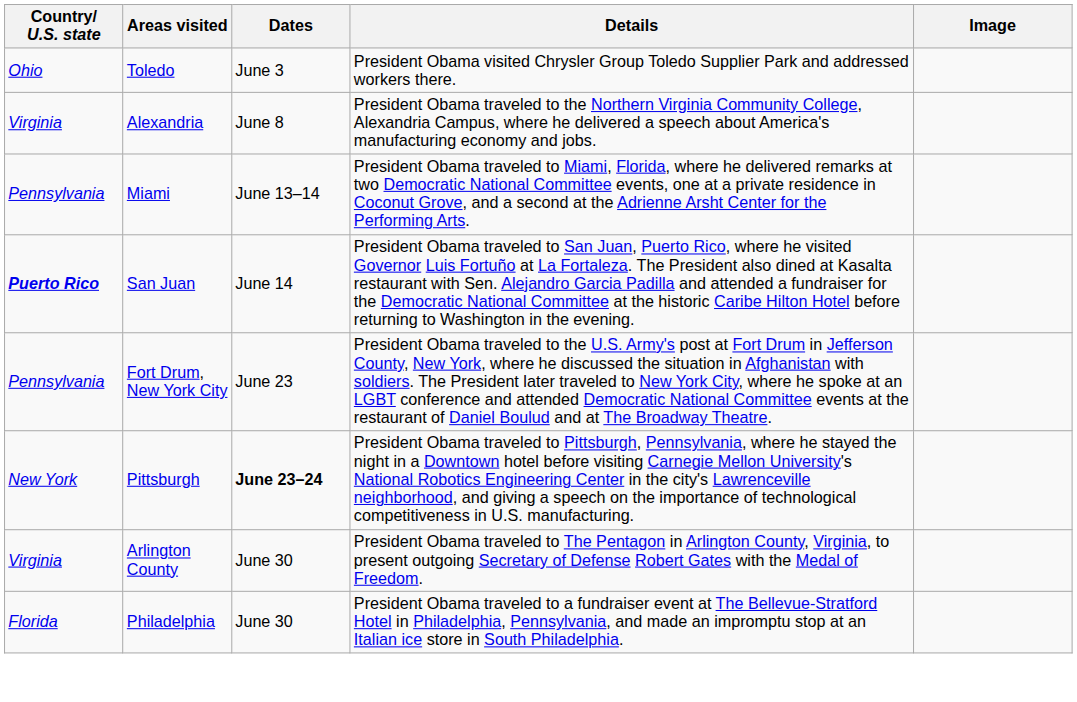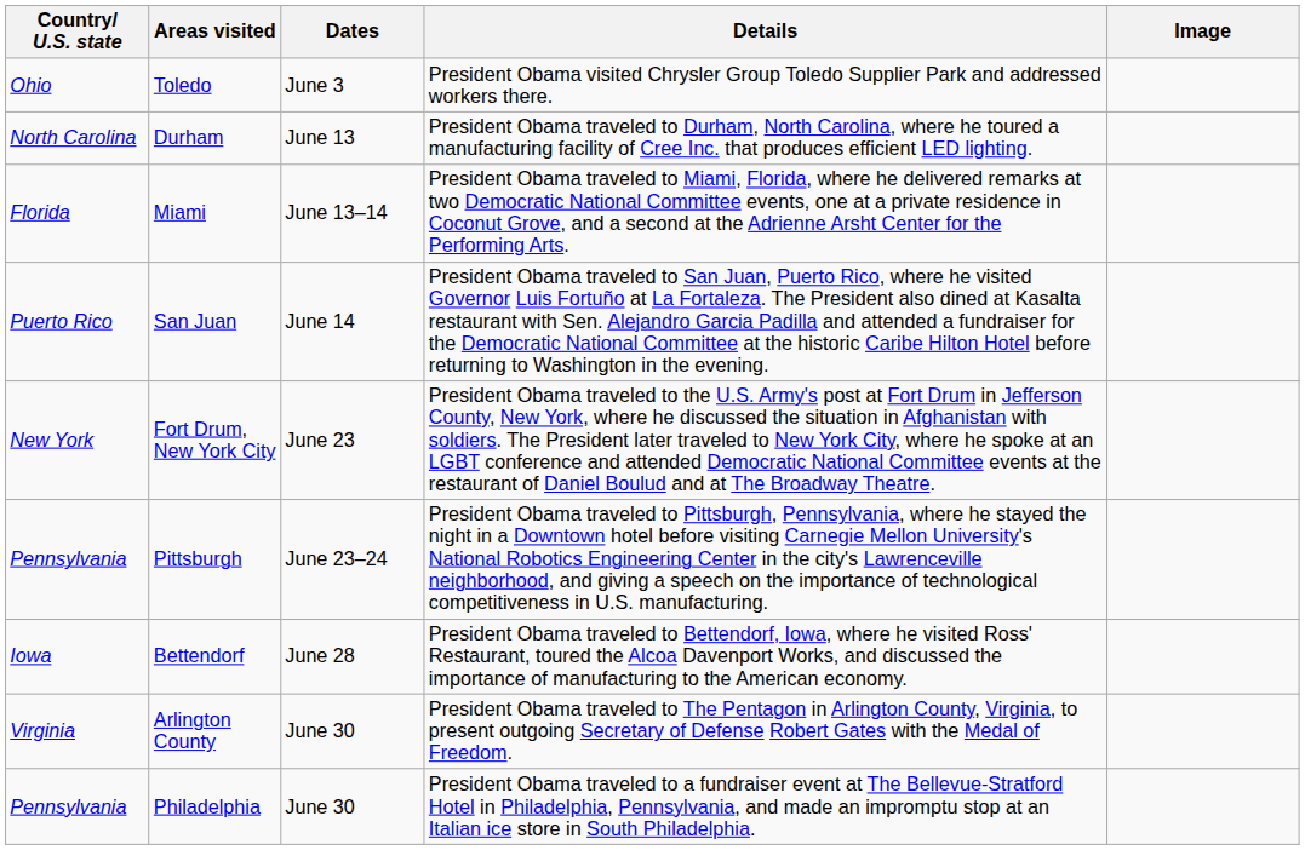- row: Virginia | Alexandria | June 8 | President Obama traveled to the Northern Virginia Community College, Alexandria Campus, where he delivered a speech about America's manufacturing economy and jobs.
+ row: North Carolina | Durham | June 13 | President Obama traveled to Durham, North Carolina, where he toured a manufacturing facility of Cree Inc. that produces efficient LED lighting.
Miami | Country/ U.S. state: Pennsylvania -> Florida
San Juan | Country/ U.S. state: bold -> normal
Fort Drum, New York City | Country/ U.S. state: Pennsylvania -> New York
Pittsburgh | Country/ U.S. state: New York -> Pennsylvania
Pittsburgh | Dates: bold -> normal
+ row: Iowa | Bettendorf | June 28 | President Obama traveled to Bettendorf, Iowa, where he visited Ross' Restaurant, toured the Alcoa Davenport Works, and discussed the importance of manufacturing to the American economy.
Philadelphia | Country/ U.S. state: Florida -> Pennsylvania
